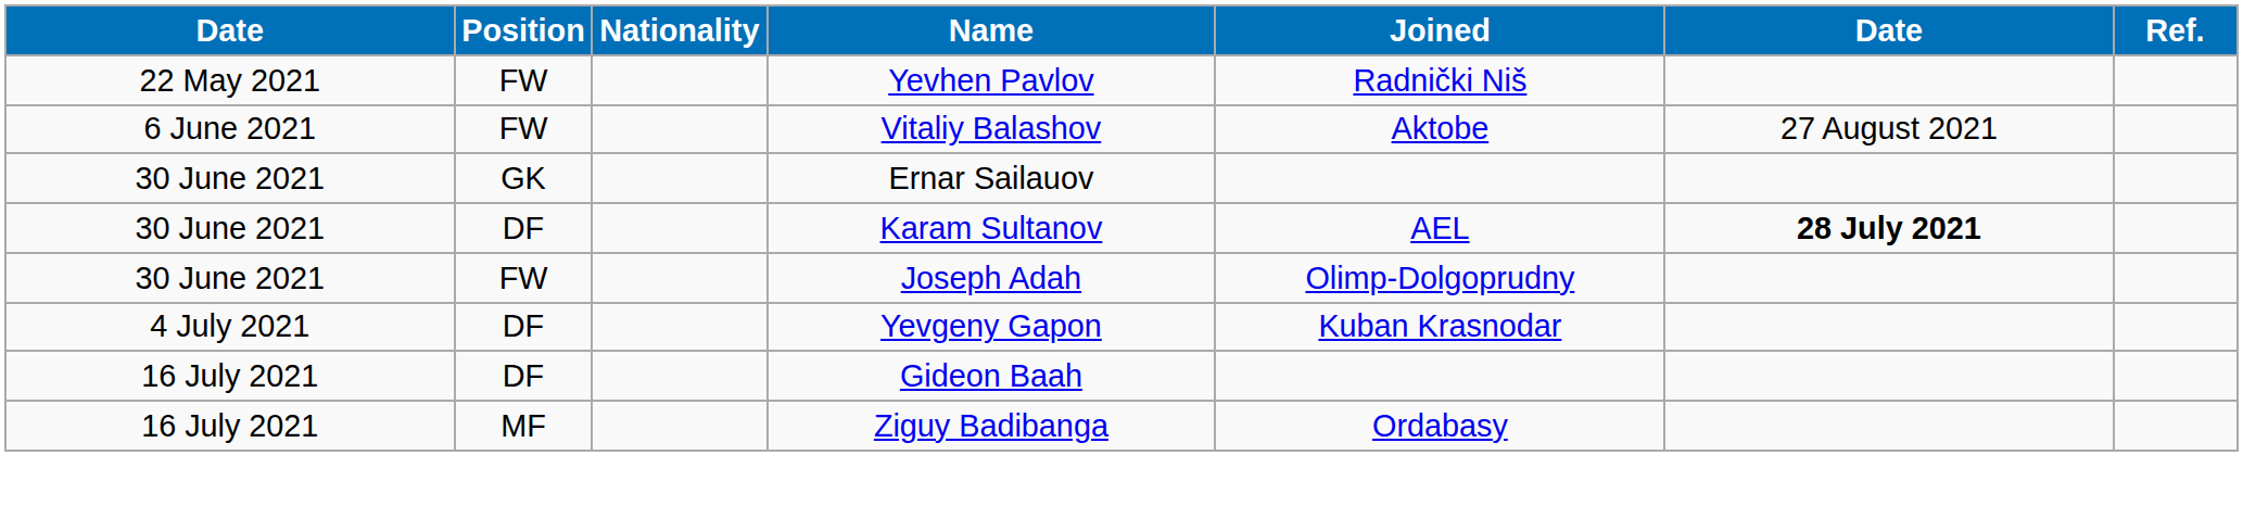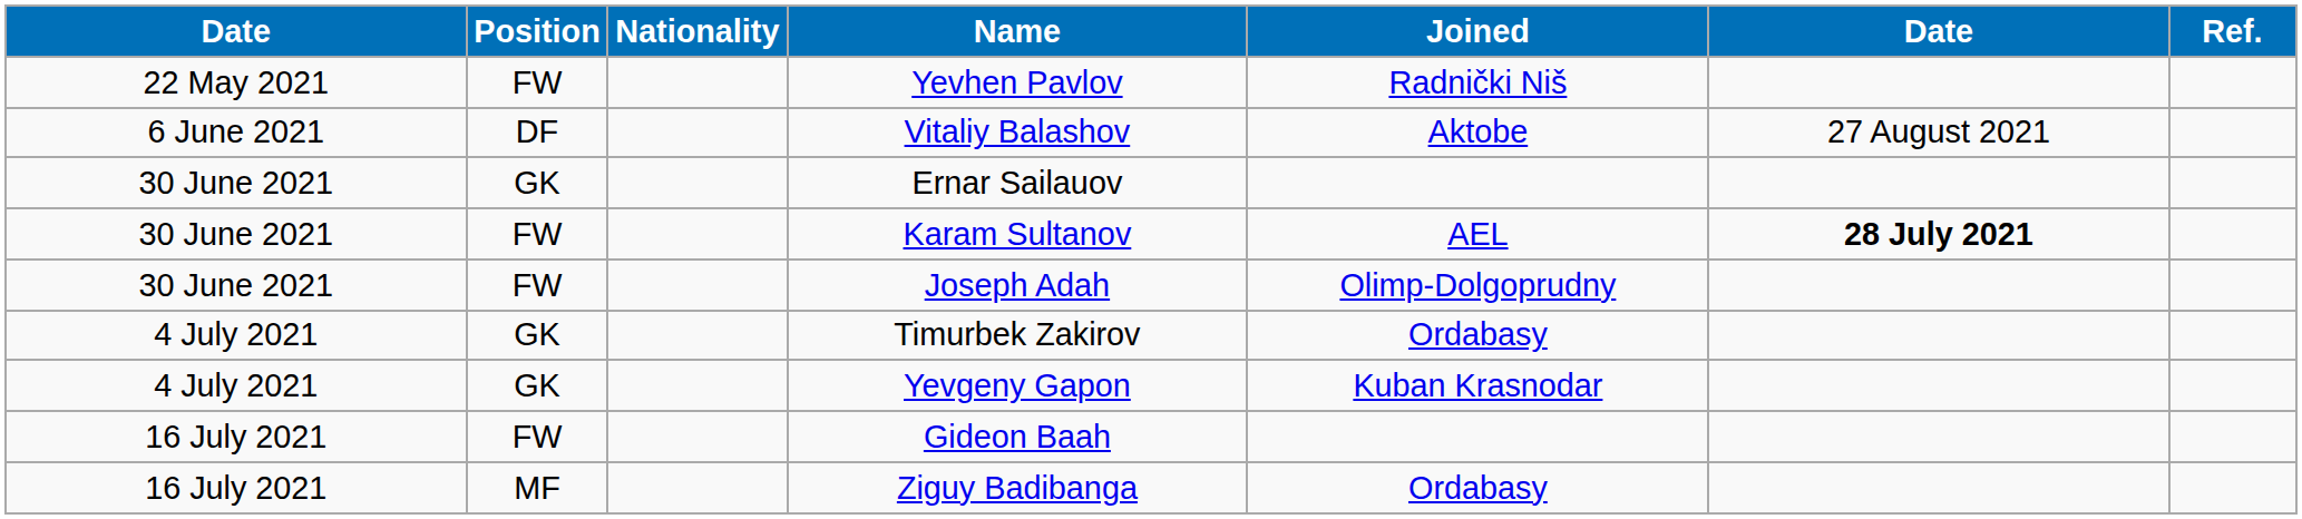Vitaliy Balashov | Position: FW -> DF
Karam Sultanov | Position: DF -> FW
+ row: 4 July 2021 | GK | Timurbek Zakirov | Ordabasy
Yevgeny Gapon | Position: DF -> GK
Gideon Baah | Position: DF -> FW
